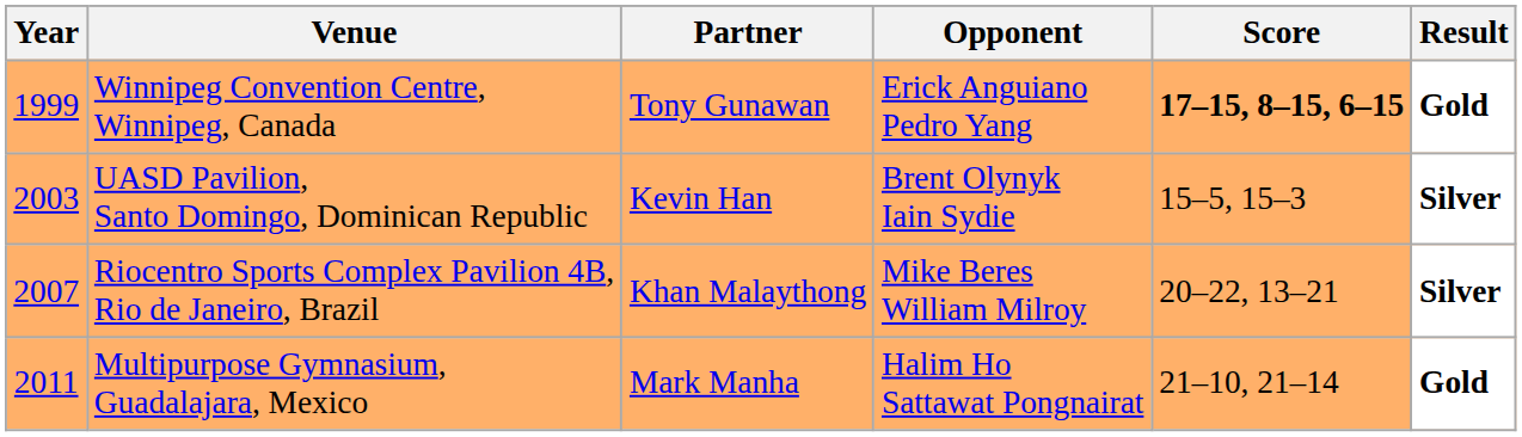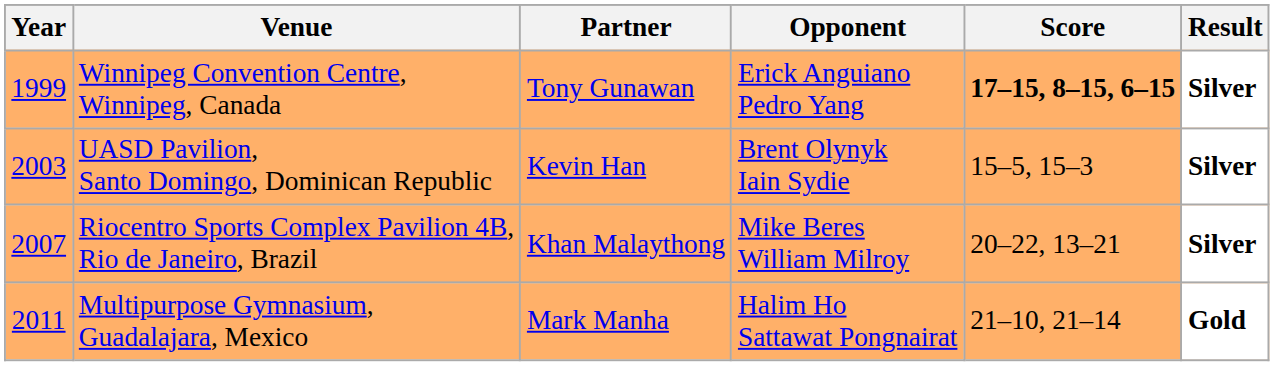Winnipeg Convention Centre, Winnipeg, Canada | Result: Gold -> Silver
